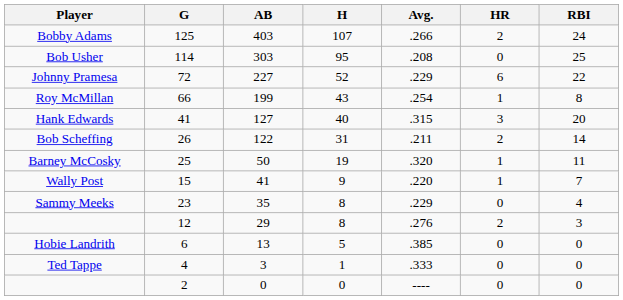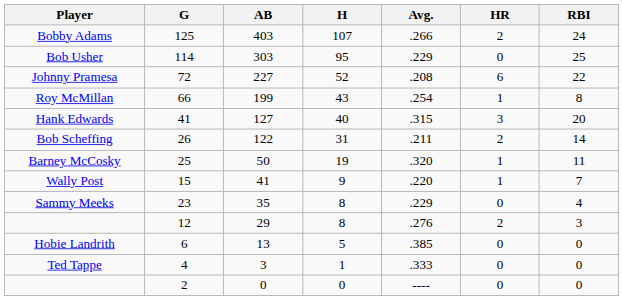Bob Usher | Avg.: .208 -> .229
Johnny Pramesa | Avg.: .229 -> .208
